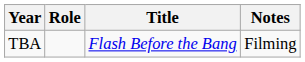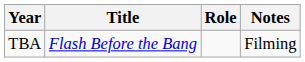columns swapped: Title <-> Role
